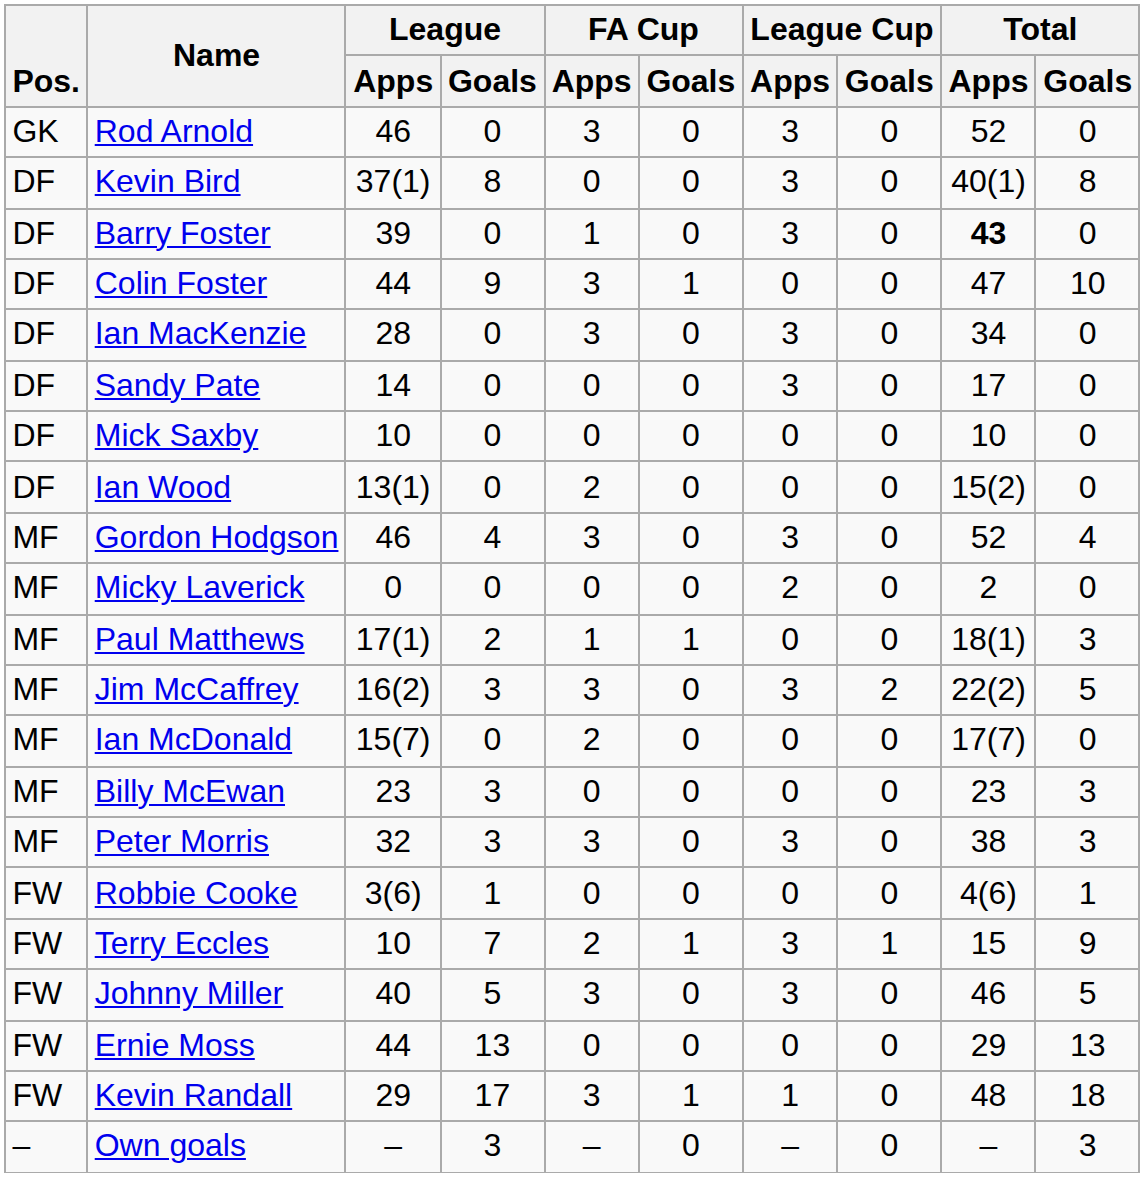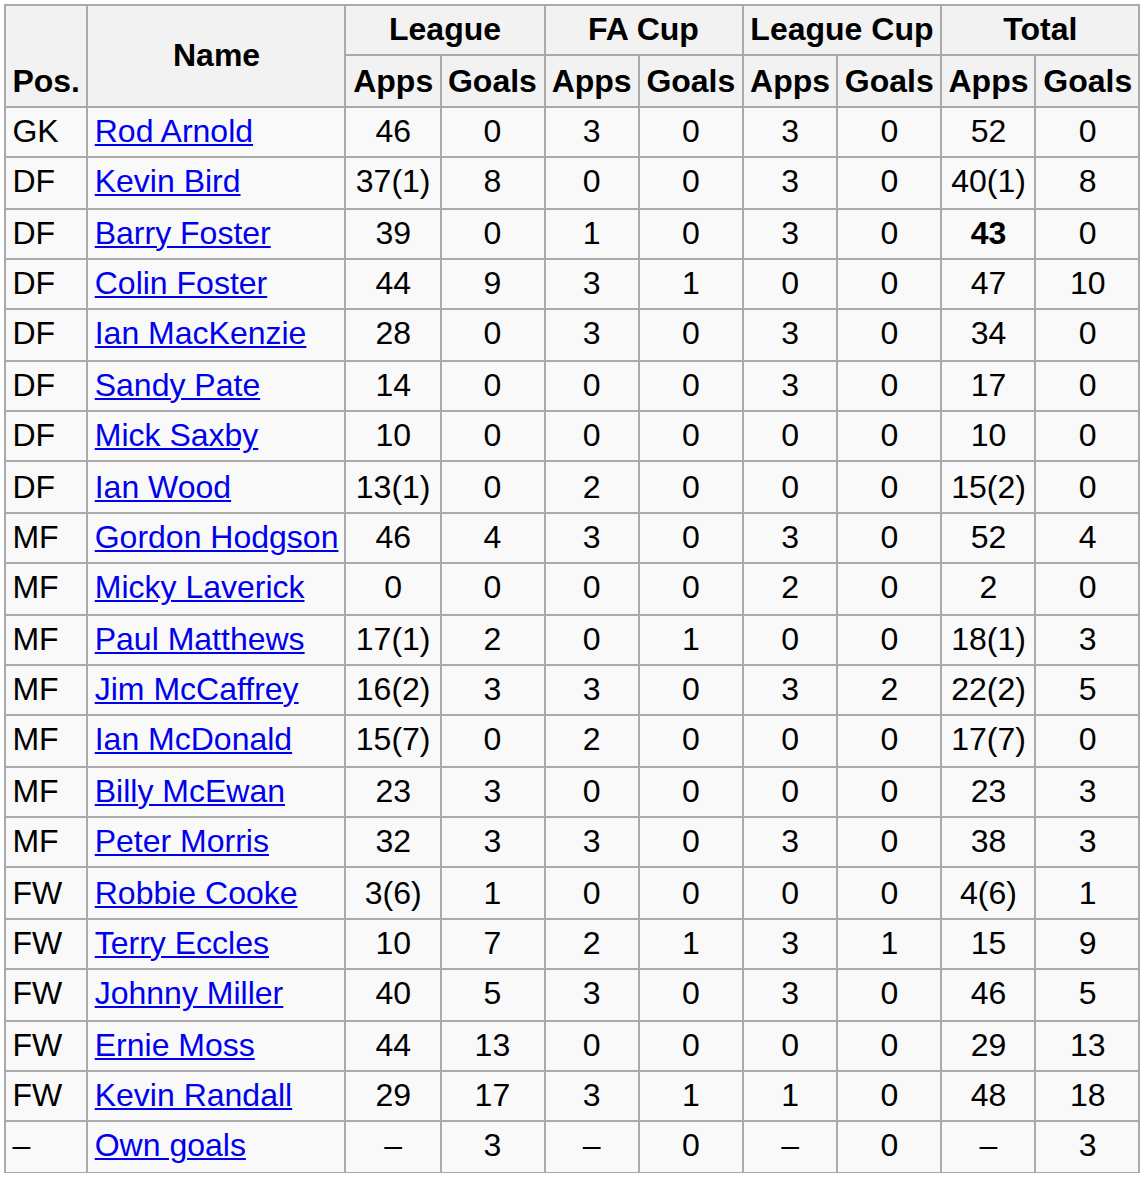Paul Matthews | FA Cup / Apps: 1 -> 0
